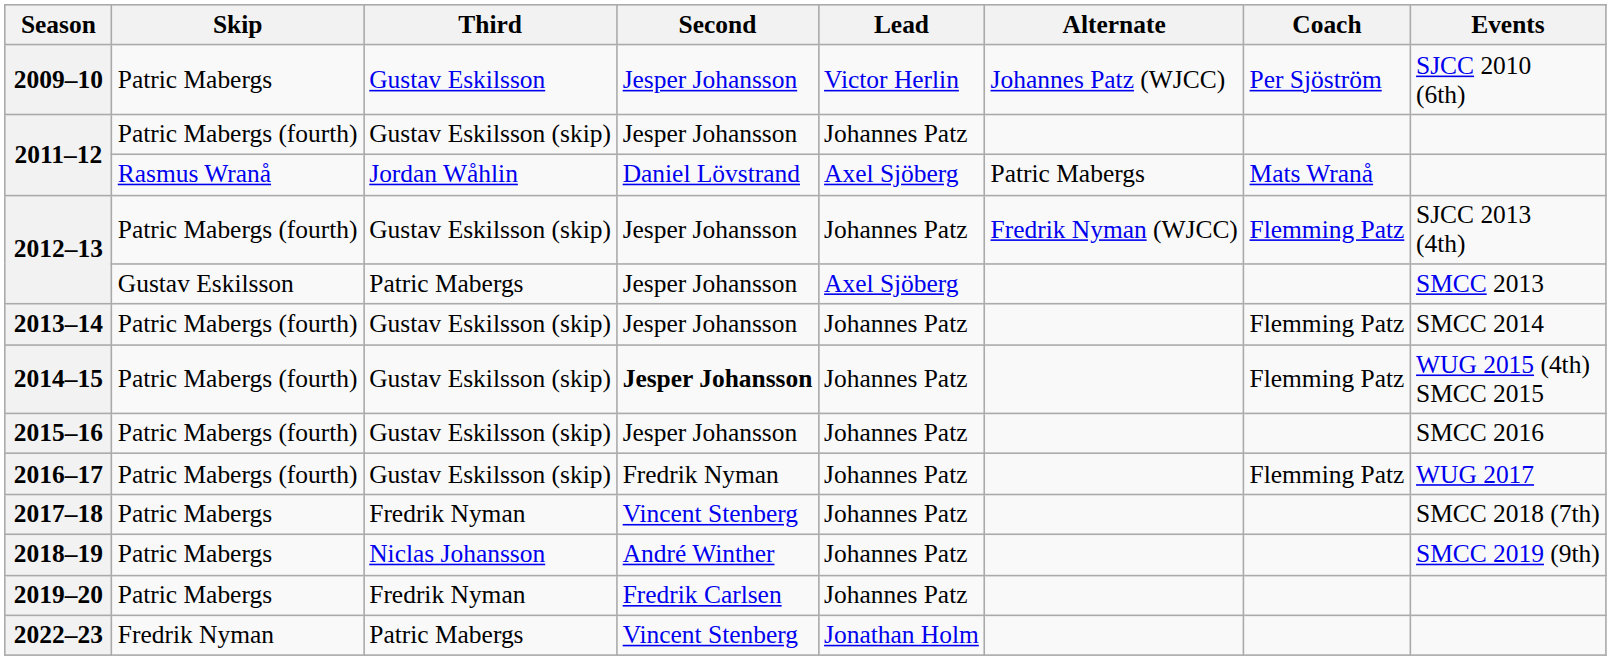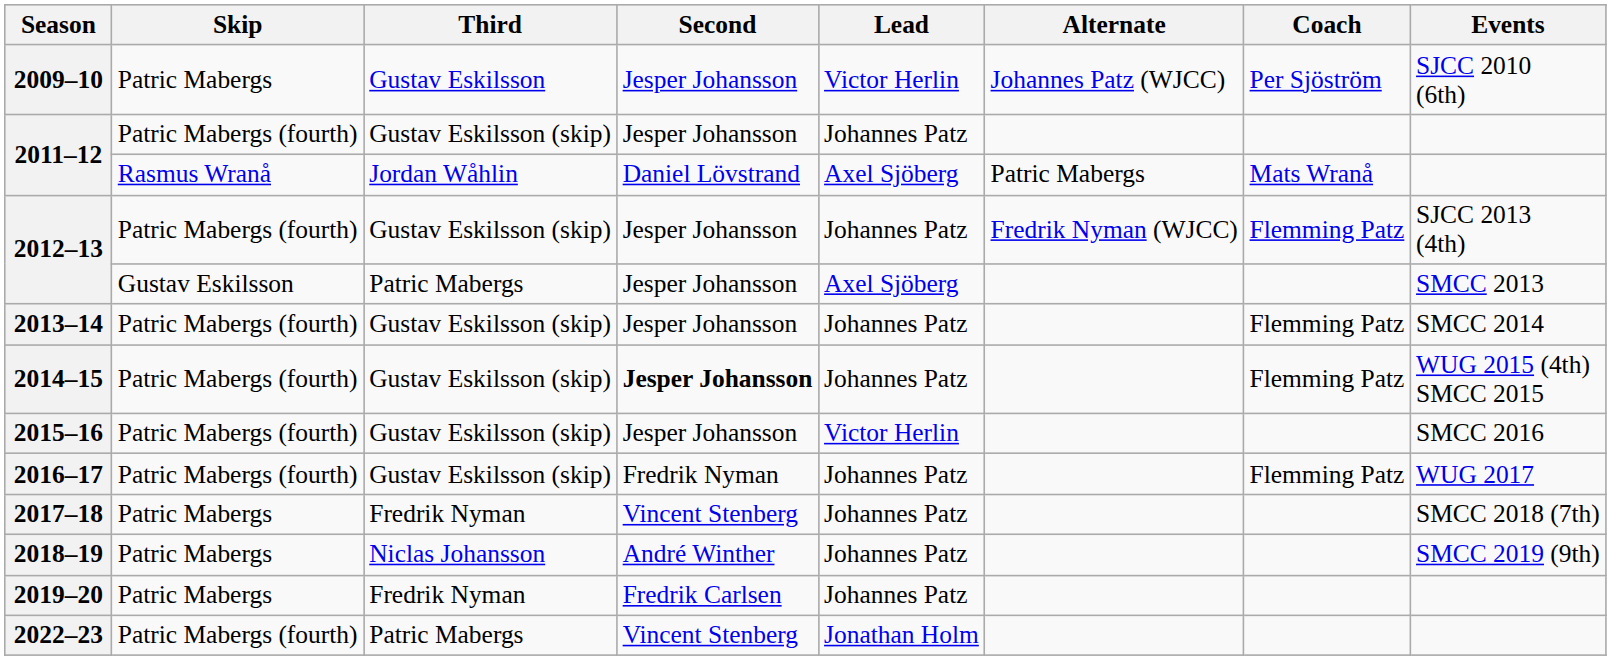2015–16 | Lead: Johannes Patz -> Victor Herlin
2022–23 | Skip: Fredrik Nyman -> Patric Mabergs (fourth)
